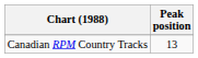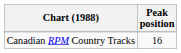Canadian RPM Country Tracks | Peak position: 13 -> 16
